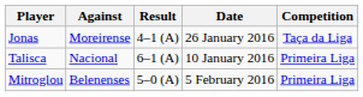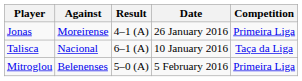Jonas | Competition: Taça da Liga -> Primeira Liga
Talisca | Competition: Primeira Liga -> Taça da Liga
